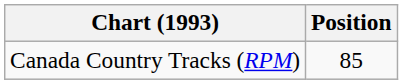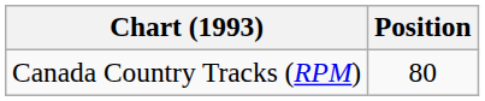Canada Country Tracks (RPM) | Position: 85 -> 80
